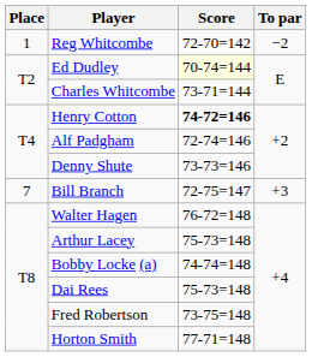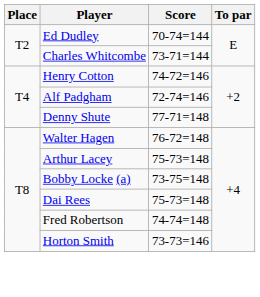- row: 1 | Reg Whitcombe | 72-70=142 | −2
Ed Dudley | Score: lightyellow background -> no background
Henry Cotton | Score: bold -> normal
Denny Shute | Score: 73-73=146 -> 77-71=148
- row: 7 | Bill Branch | 72-75=147 | +3
Bobby Locke (a) | Score: 74-74=148 -> 73-75=148
Fred Robertson | Score: 73-75=148 -> 74-74=148
Horton Smith | Score: 77-71=148 -> 73-73=146
